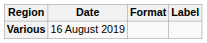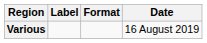columns swapped: Date <-> Label
